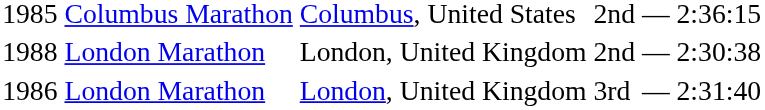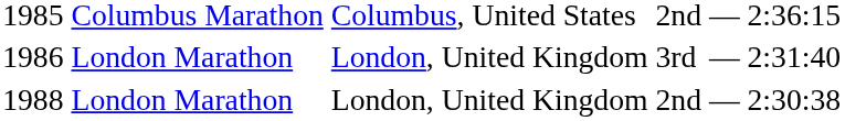rows swapped: 3rd <-> 1988 / 2nd
